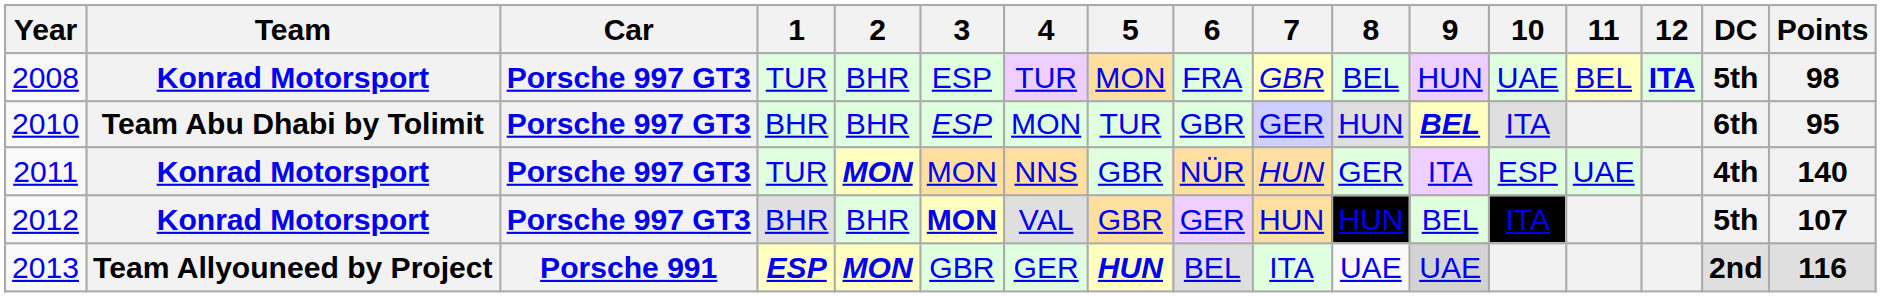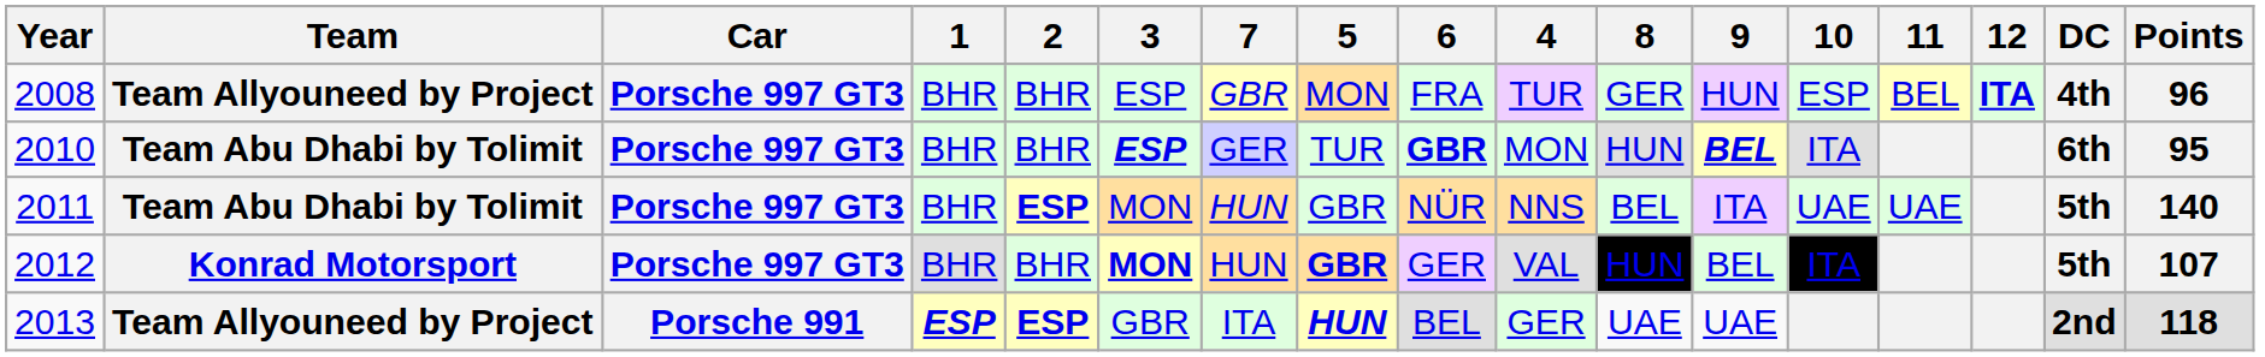columns swapped: 4 <-> 7
2008 | Team: Konrad Motorsport -> Team Allyouneed by Project
2008 | 1: TUR -> BHR
2008 | 8: BEL -> GER
2008 | 10: UAE -> ESP
2008 | DC: 5th -> 4th
2008 | Points: 98 -> 96
2010 | 3: normal -> bold
2010 | 6: normal -> bold
2011 | Team: Konrad Motorsport -> Team Abu Dhabi by Tolimit
2011 | 1: TUR -> BHR
2011 | 2: MON -> ESP
2011 | 8: GER -> BEL
2011 | 10: ESP -> UAE
2011 | DC: 4th -> 5th
2012 | 5: normal -> bold
2013 | 2: MON -> ESP
2013 | 9: lightgrey background -> no background
2013 | Points: 116 -> 118
